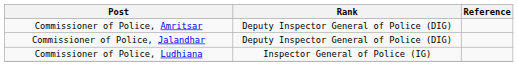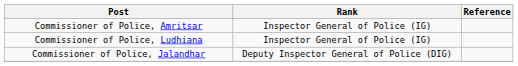Commissioner of Police, Amritsar | Rank: Deputy Inspector General of Police (DIG) -> Inspector General of Police (IG)
rows swapped: Commissioner of Police, Ludhiana <-> Commissioner of Police, Jalandhar
